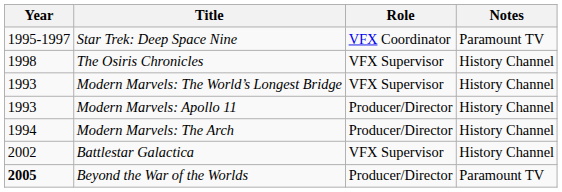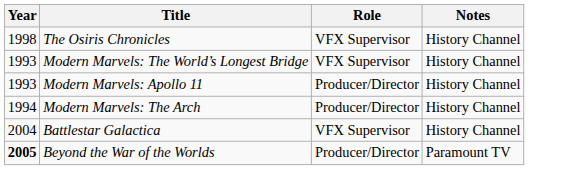- row: 1995-1997 | Star Trek: Deep Space Nine | VFX Coordinator | Paramount TV
Battlestar Galactica | Year: 2002 -> 2004
